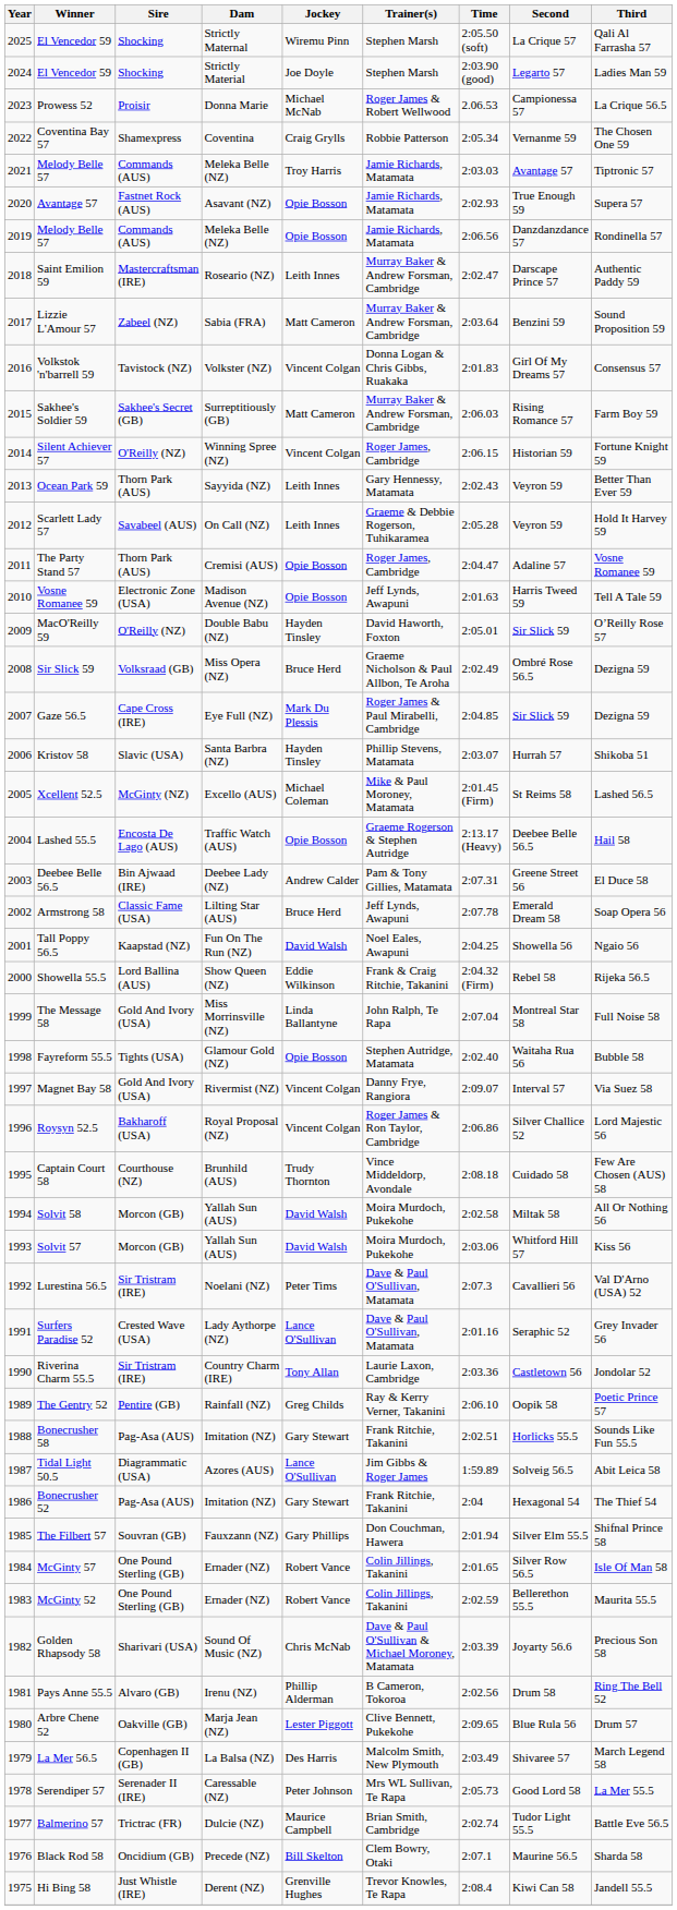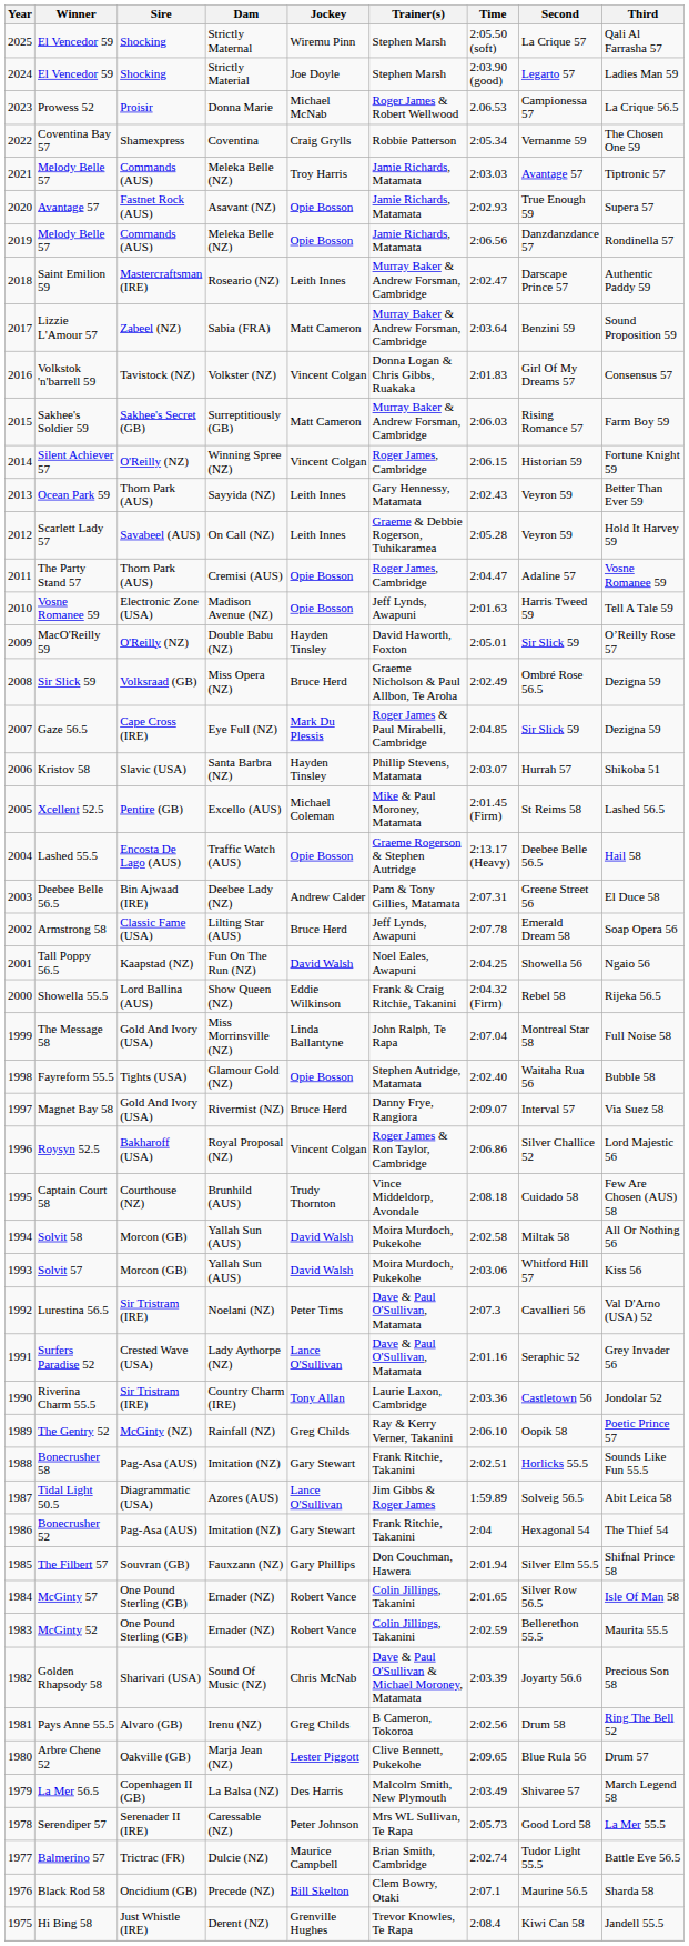Xcellent 52.5 | Sire: McGinty (NZ) -> Pentire (GB)
Magnet Bay 58 | Jockey: Vincent Colgan -> Bruce Herd
The Gentry 52 | Sire: Pentire (GB) -> McGinty (NZ)
Pays Anne 55.5 | Jockey: Phillip Alderman -> Greg Childs
